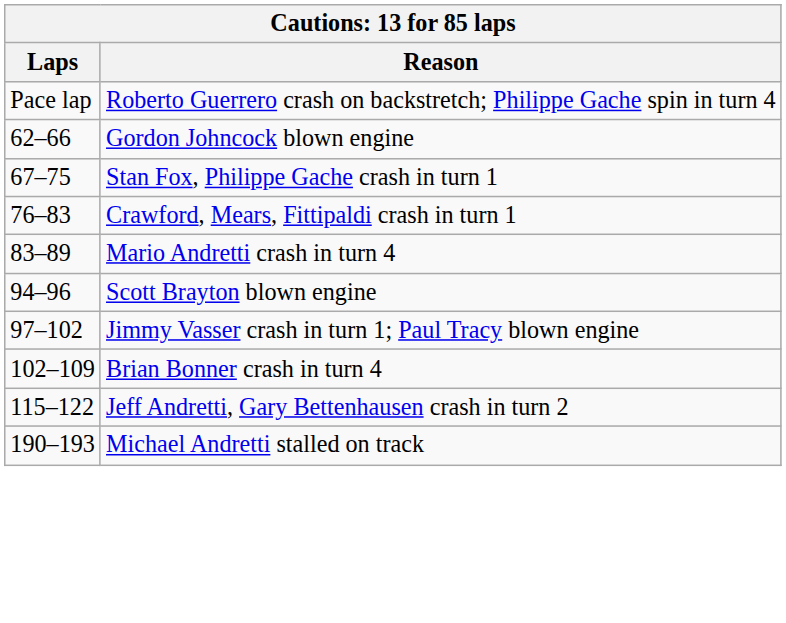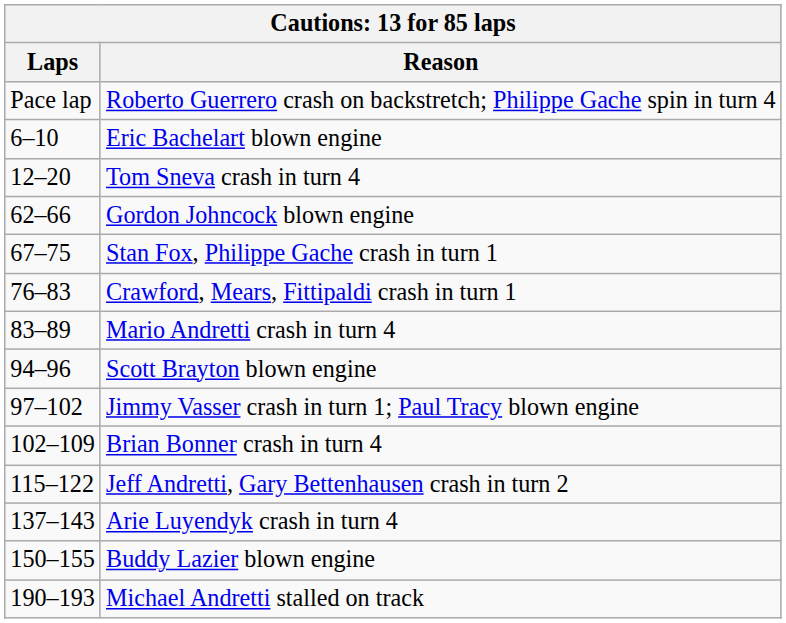+ row: 6–10 | Eric Bachelart blown engine
+ row: 12–20 | Tom Sneva crash in turn 4
+ row: 137–143 | Arie Luyendyk crash in turn 4
+ row: 150–155 | Buddy Lazier blown engine
